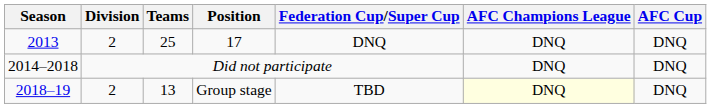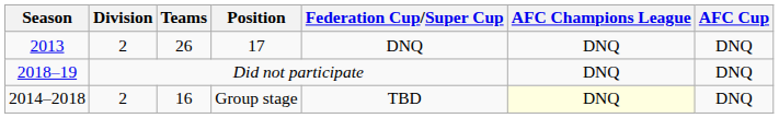17 | Teams: 25 -> 26
Did not participate | Season: 2014–2018 -> 2018–19
Group stage | Season: 2018–19 -> 2014–2018
Group stage | Teams: 13 -> 16
